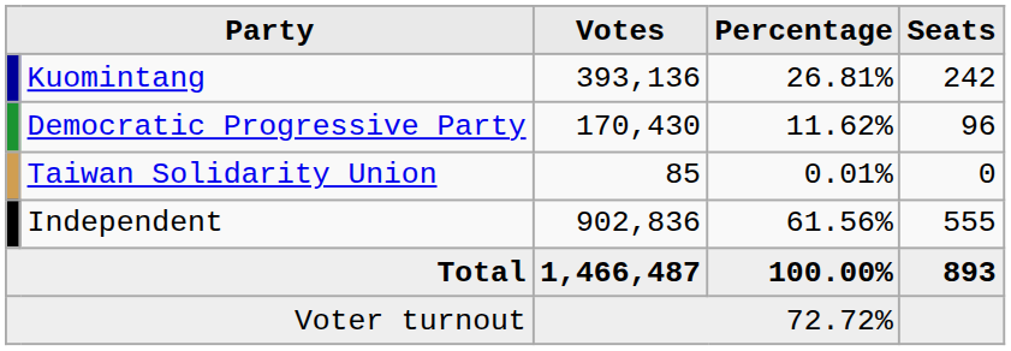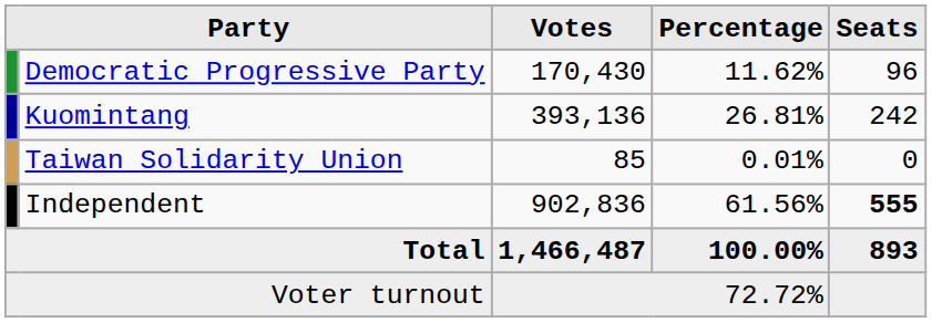rows swapped: Kuomintang <-> Democratic Progressive Party
Independent | Seats: normal -> bold
